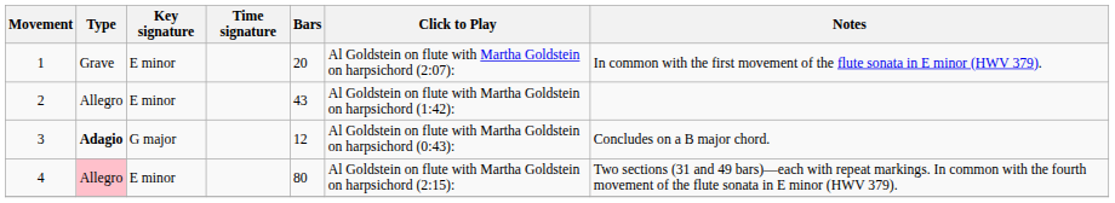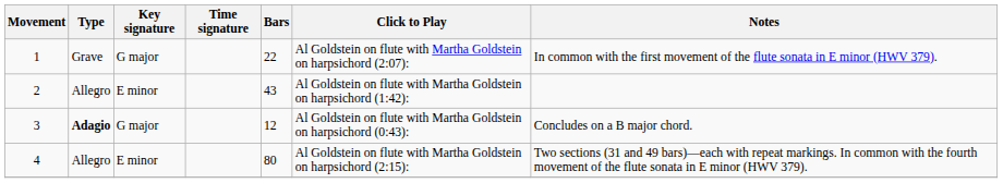1 | Key signature: E minor -> G major
1 | Bars: 20 -> 22
4 | Type: pink background -> no background
